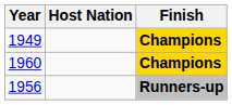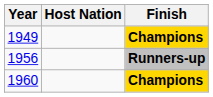rows swapped: 1956 <-> 1960
